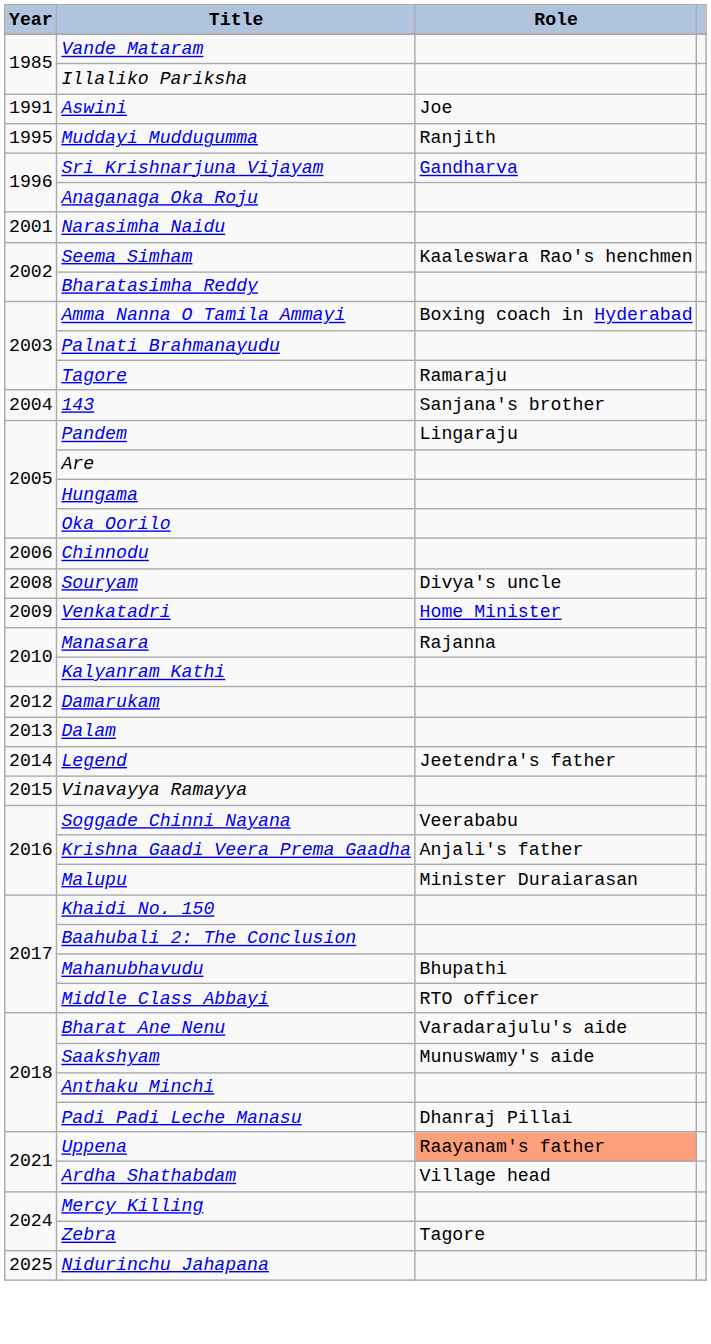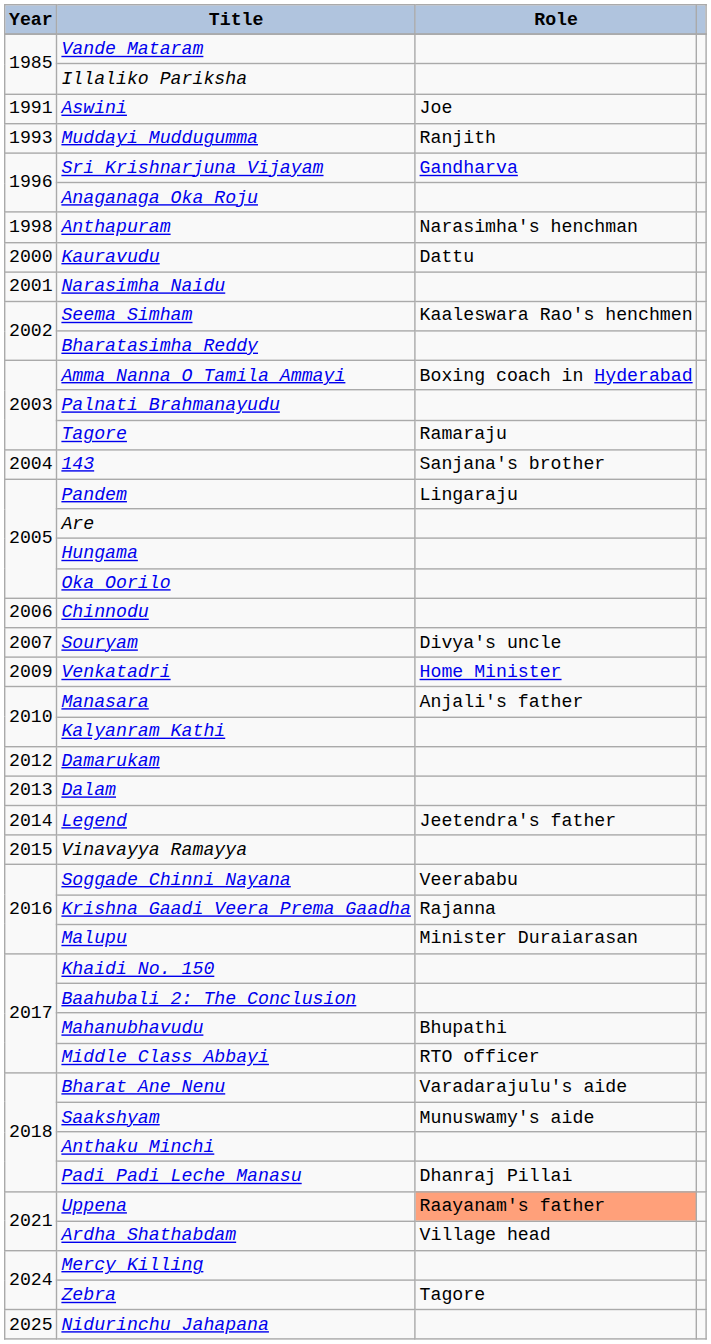Muddayi Muddugumma | Year: 1995 -> 1993
+ row: 1998 | Anthapuram | Narasimha's henchman
+ row: 2000 | Kauravudu | Dattu
Souryam | Year: 2008 -> 2007
Manasara | Role: Rajanna -> Anjali's father
Krishna Gaadi Veera Prema Gaadha | Role: Anjali's father -> Rajanna
